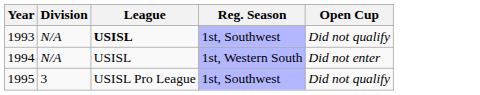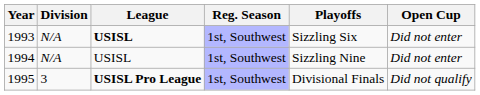+ column: Playoffs | Sizzling Six | Sizzling Nine | Divisional Finals
1993 | Open Cup: Did not qualify -> Did not enter
1994 | Reg. Season: 1st, Western South -> 1st, Southwest
1995 | League: normal -> bold
